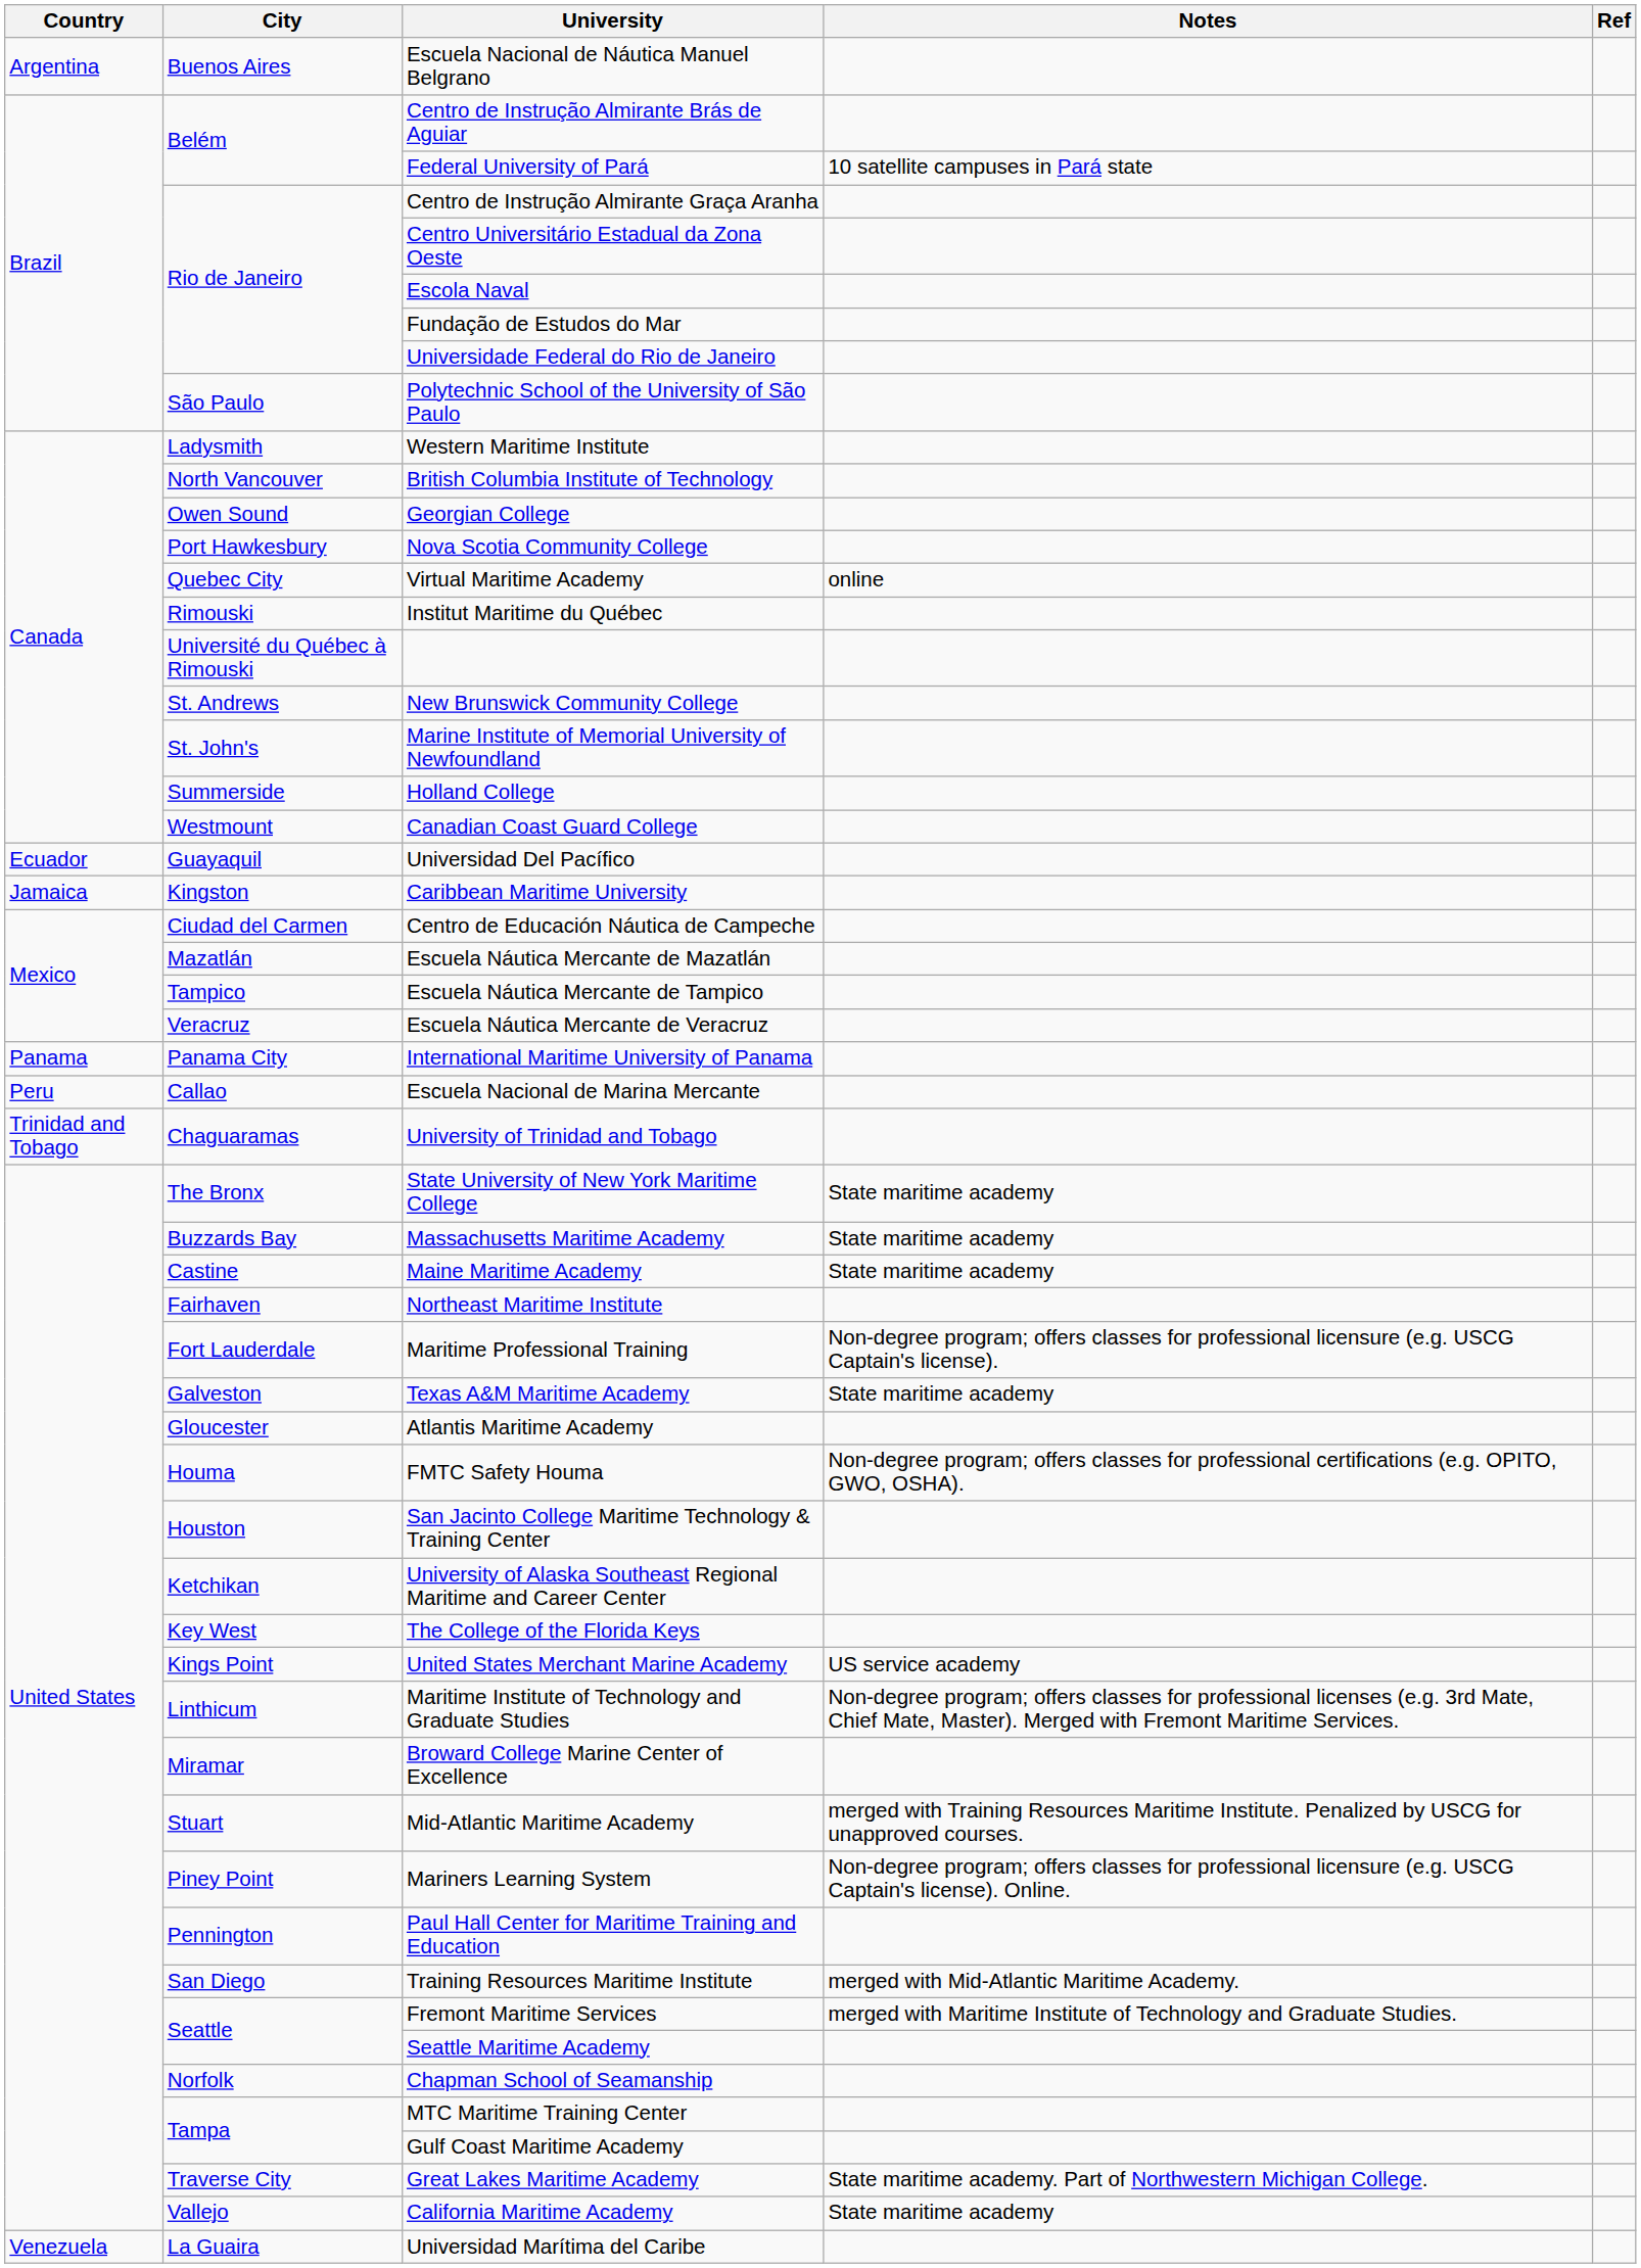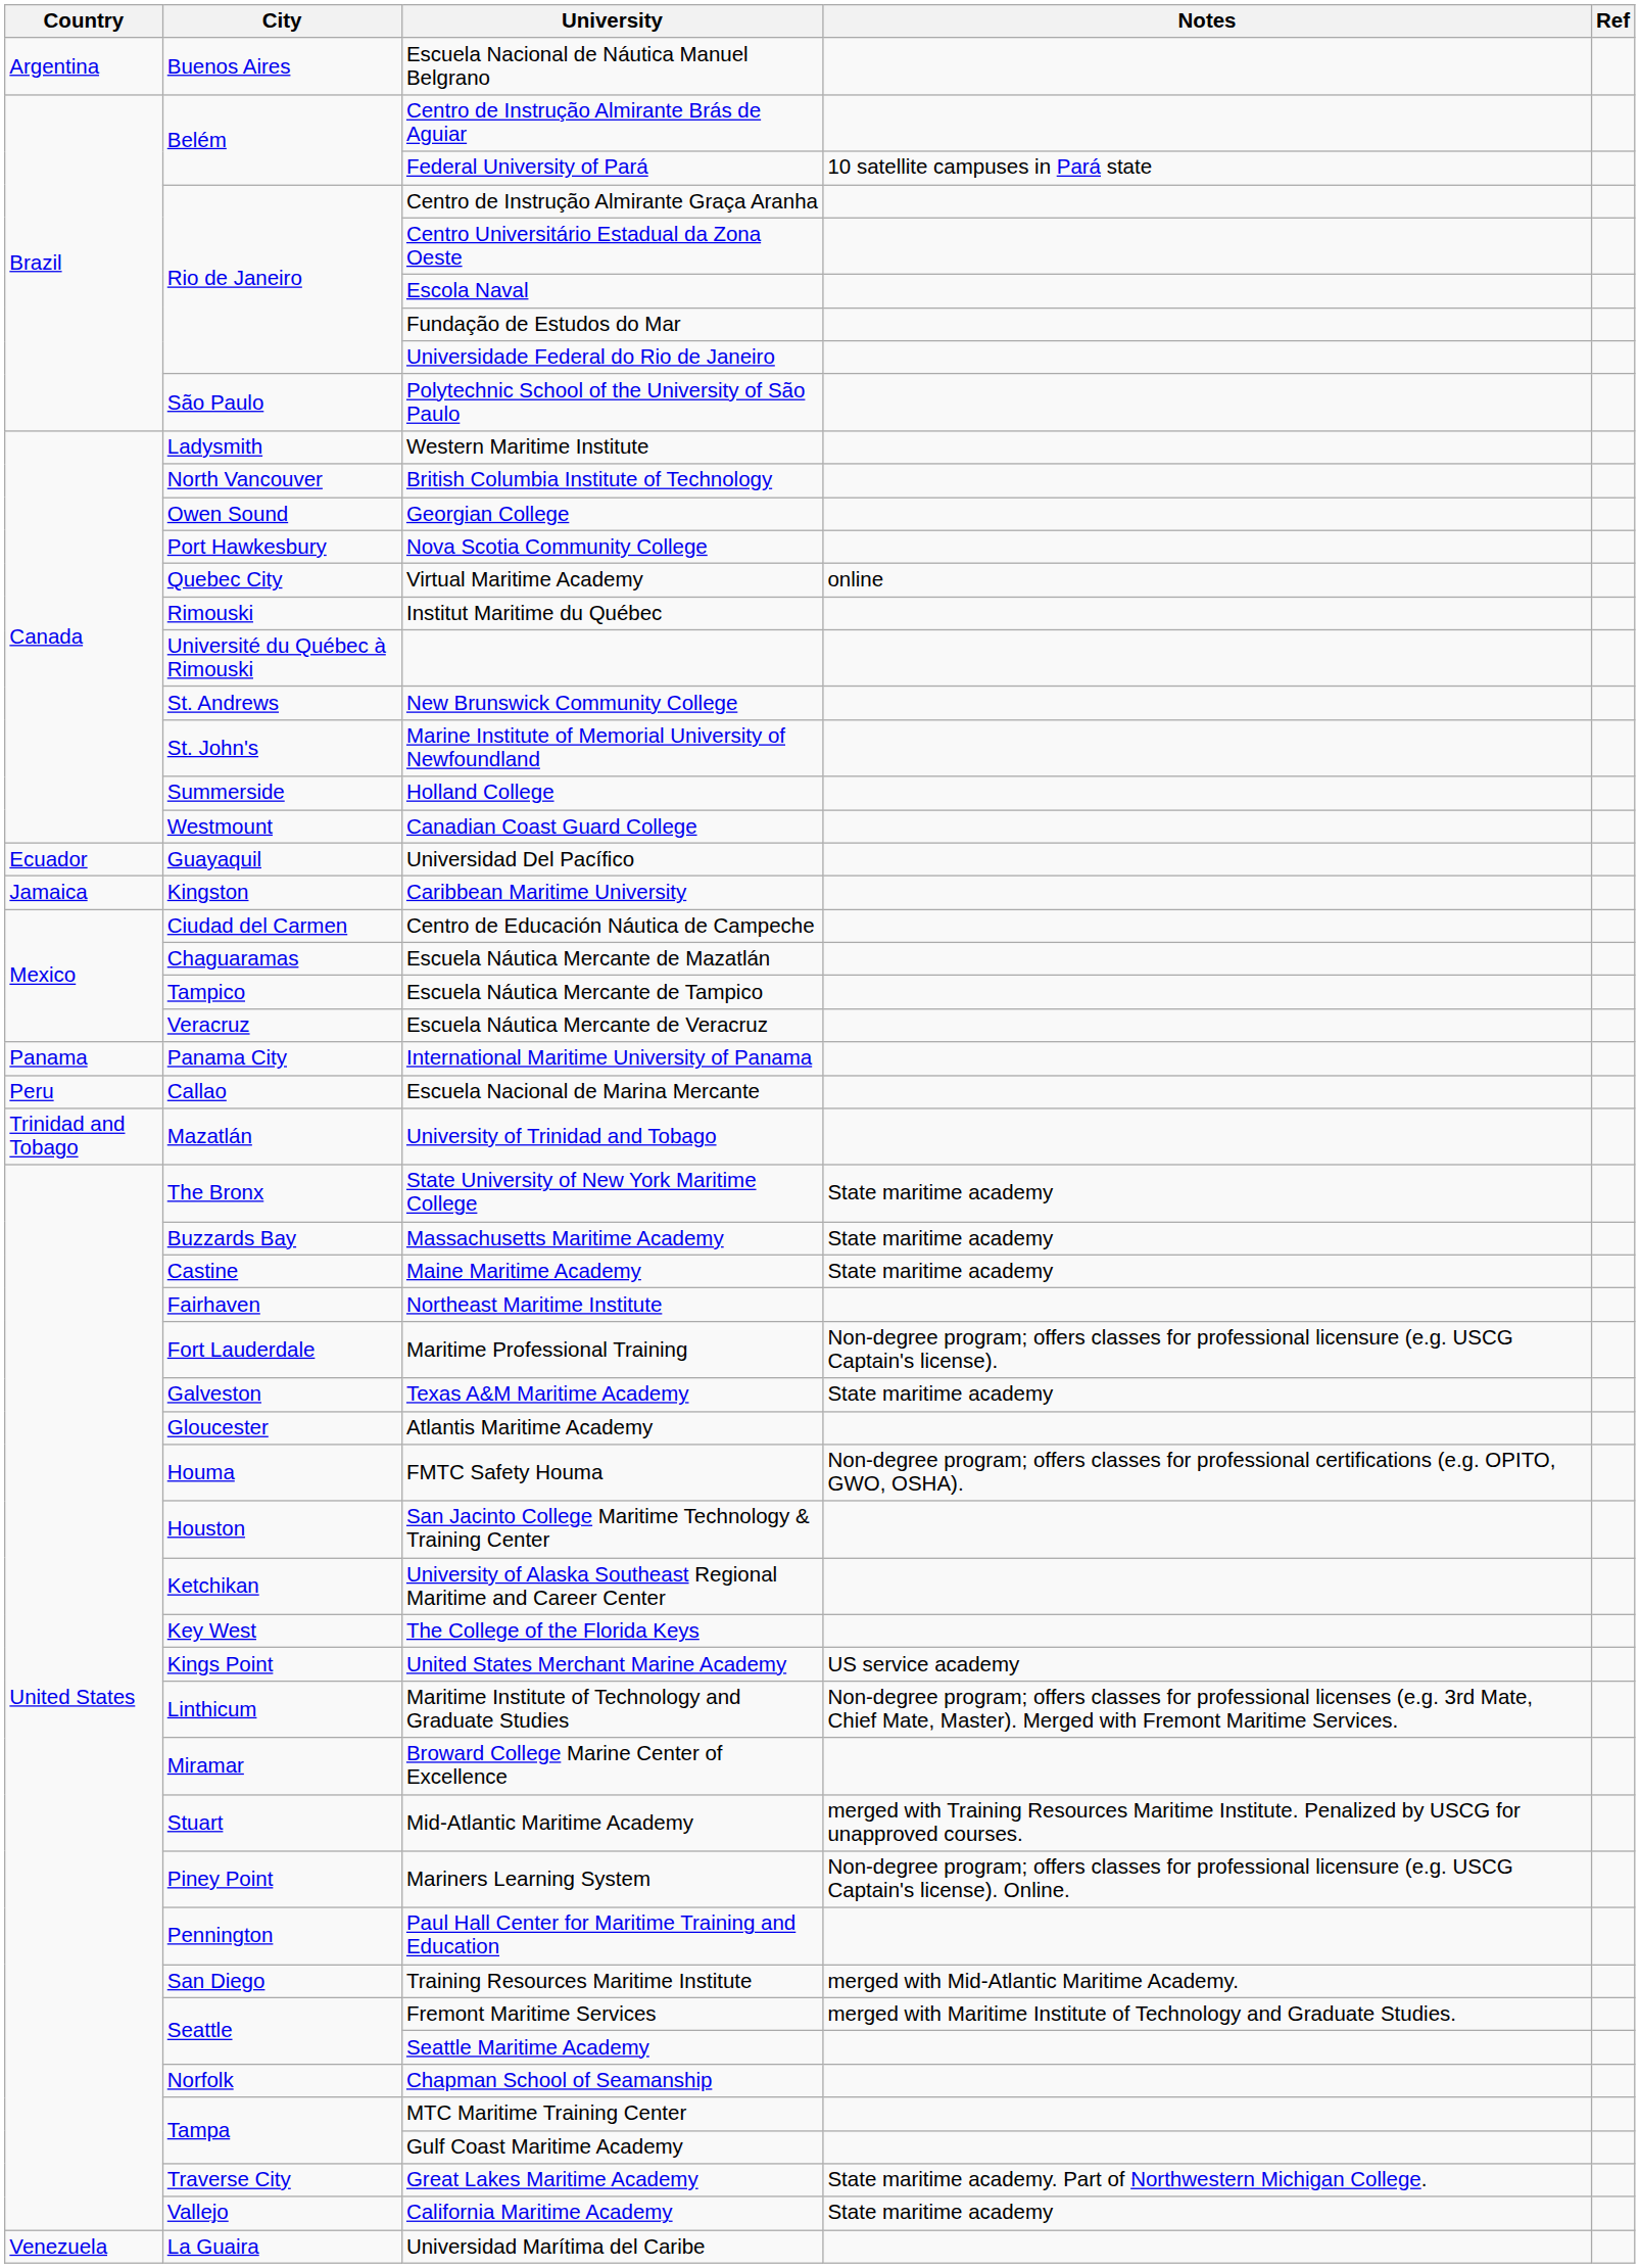Escuela Náutica Mercante de Mazatlán | City: Mazatlán -> Chaguaramas
University of Trinidad and Tobago | City: Chaguaramas -> Mazatlán
